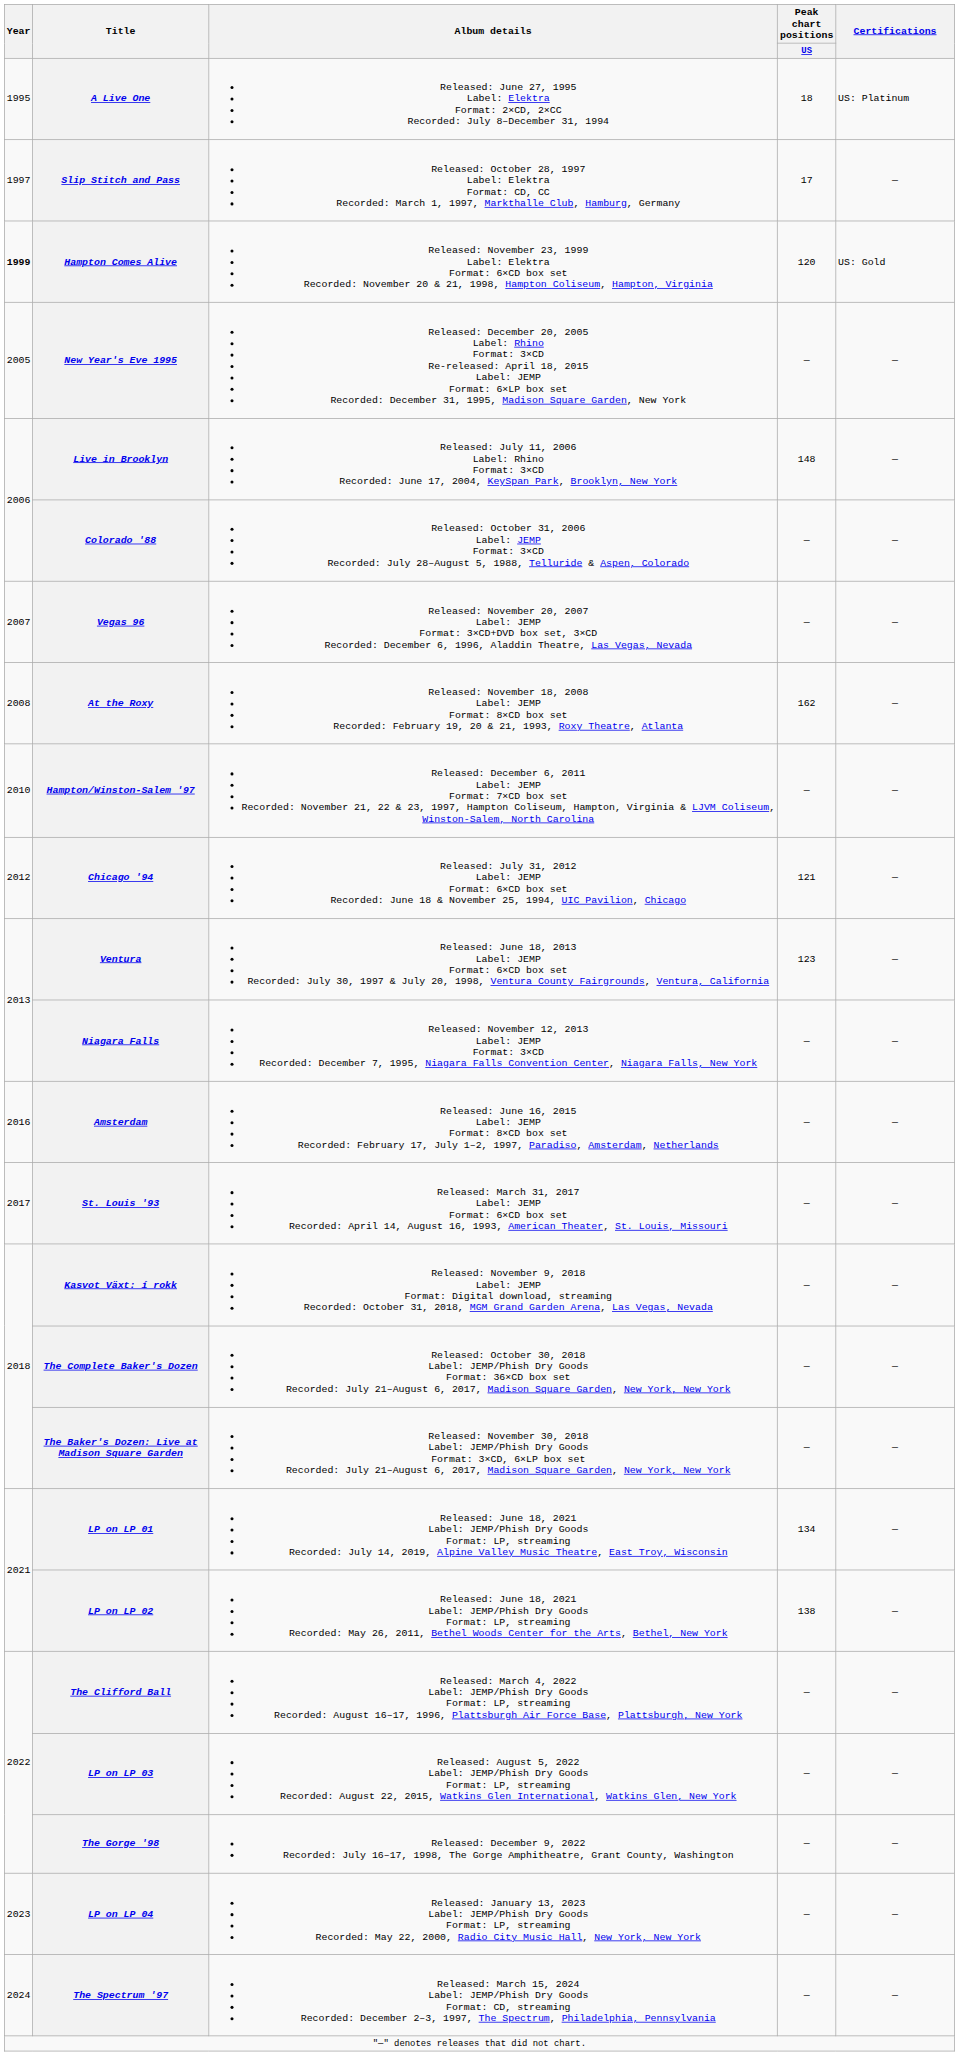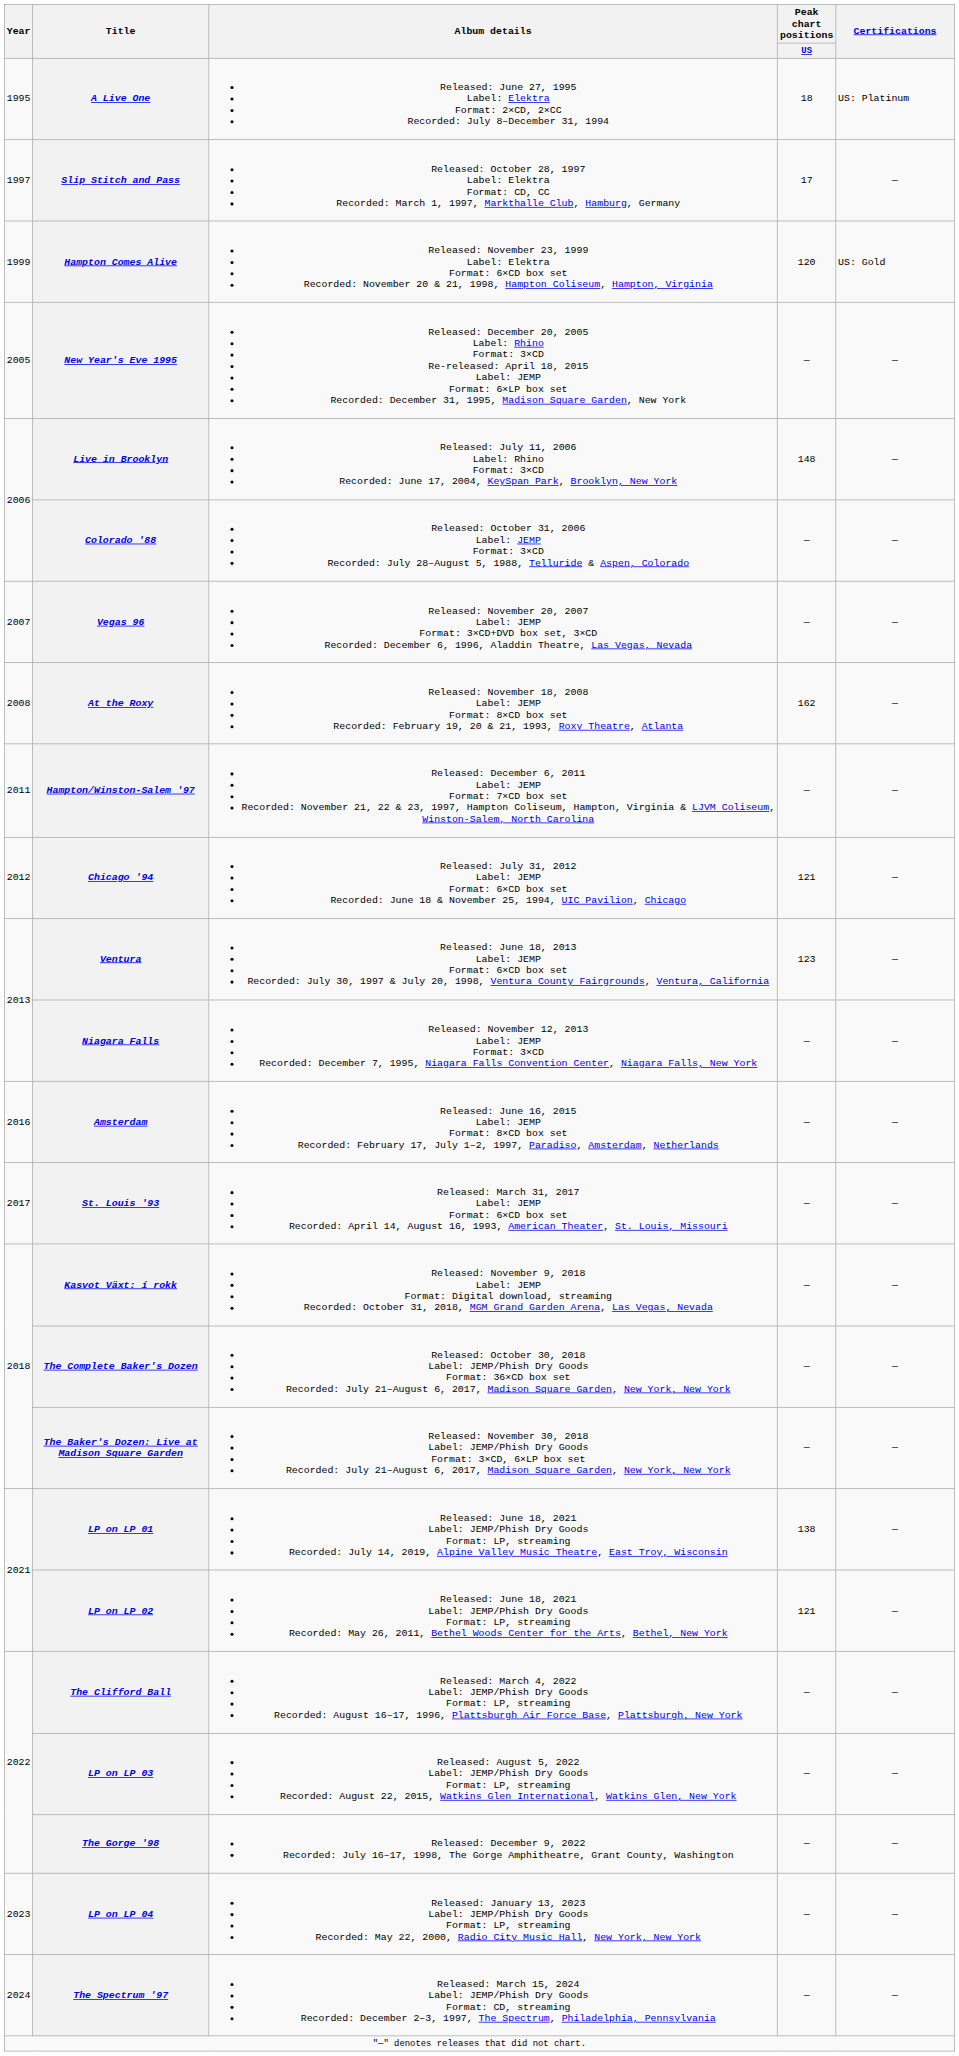Hampton Comes Alive | Year: bold -> normal
Hampton/Winston-Salem '97 | Year: 2010 -> 2011
LP on LP 01 | Peak chart positions / US: 134 -> 138
LP on LP 02 | Peak chart positions / US: 138 -> 121
